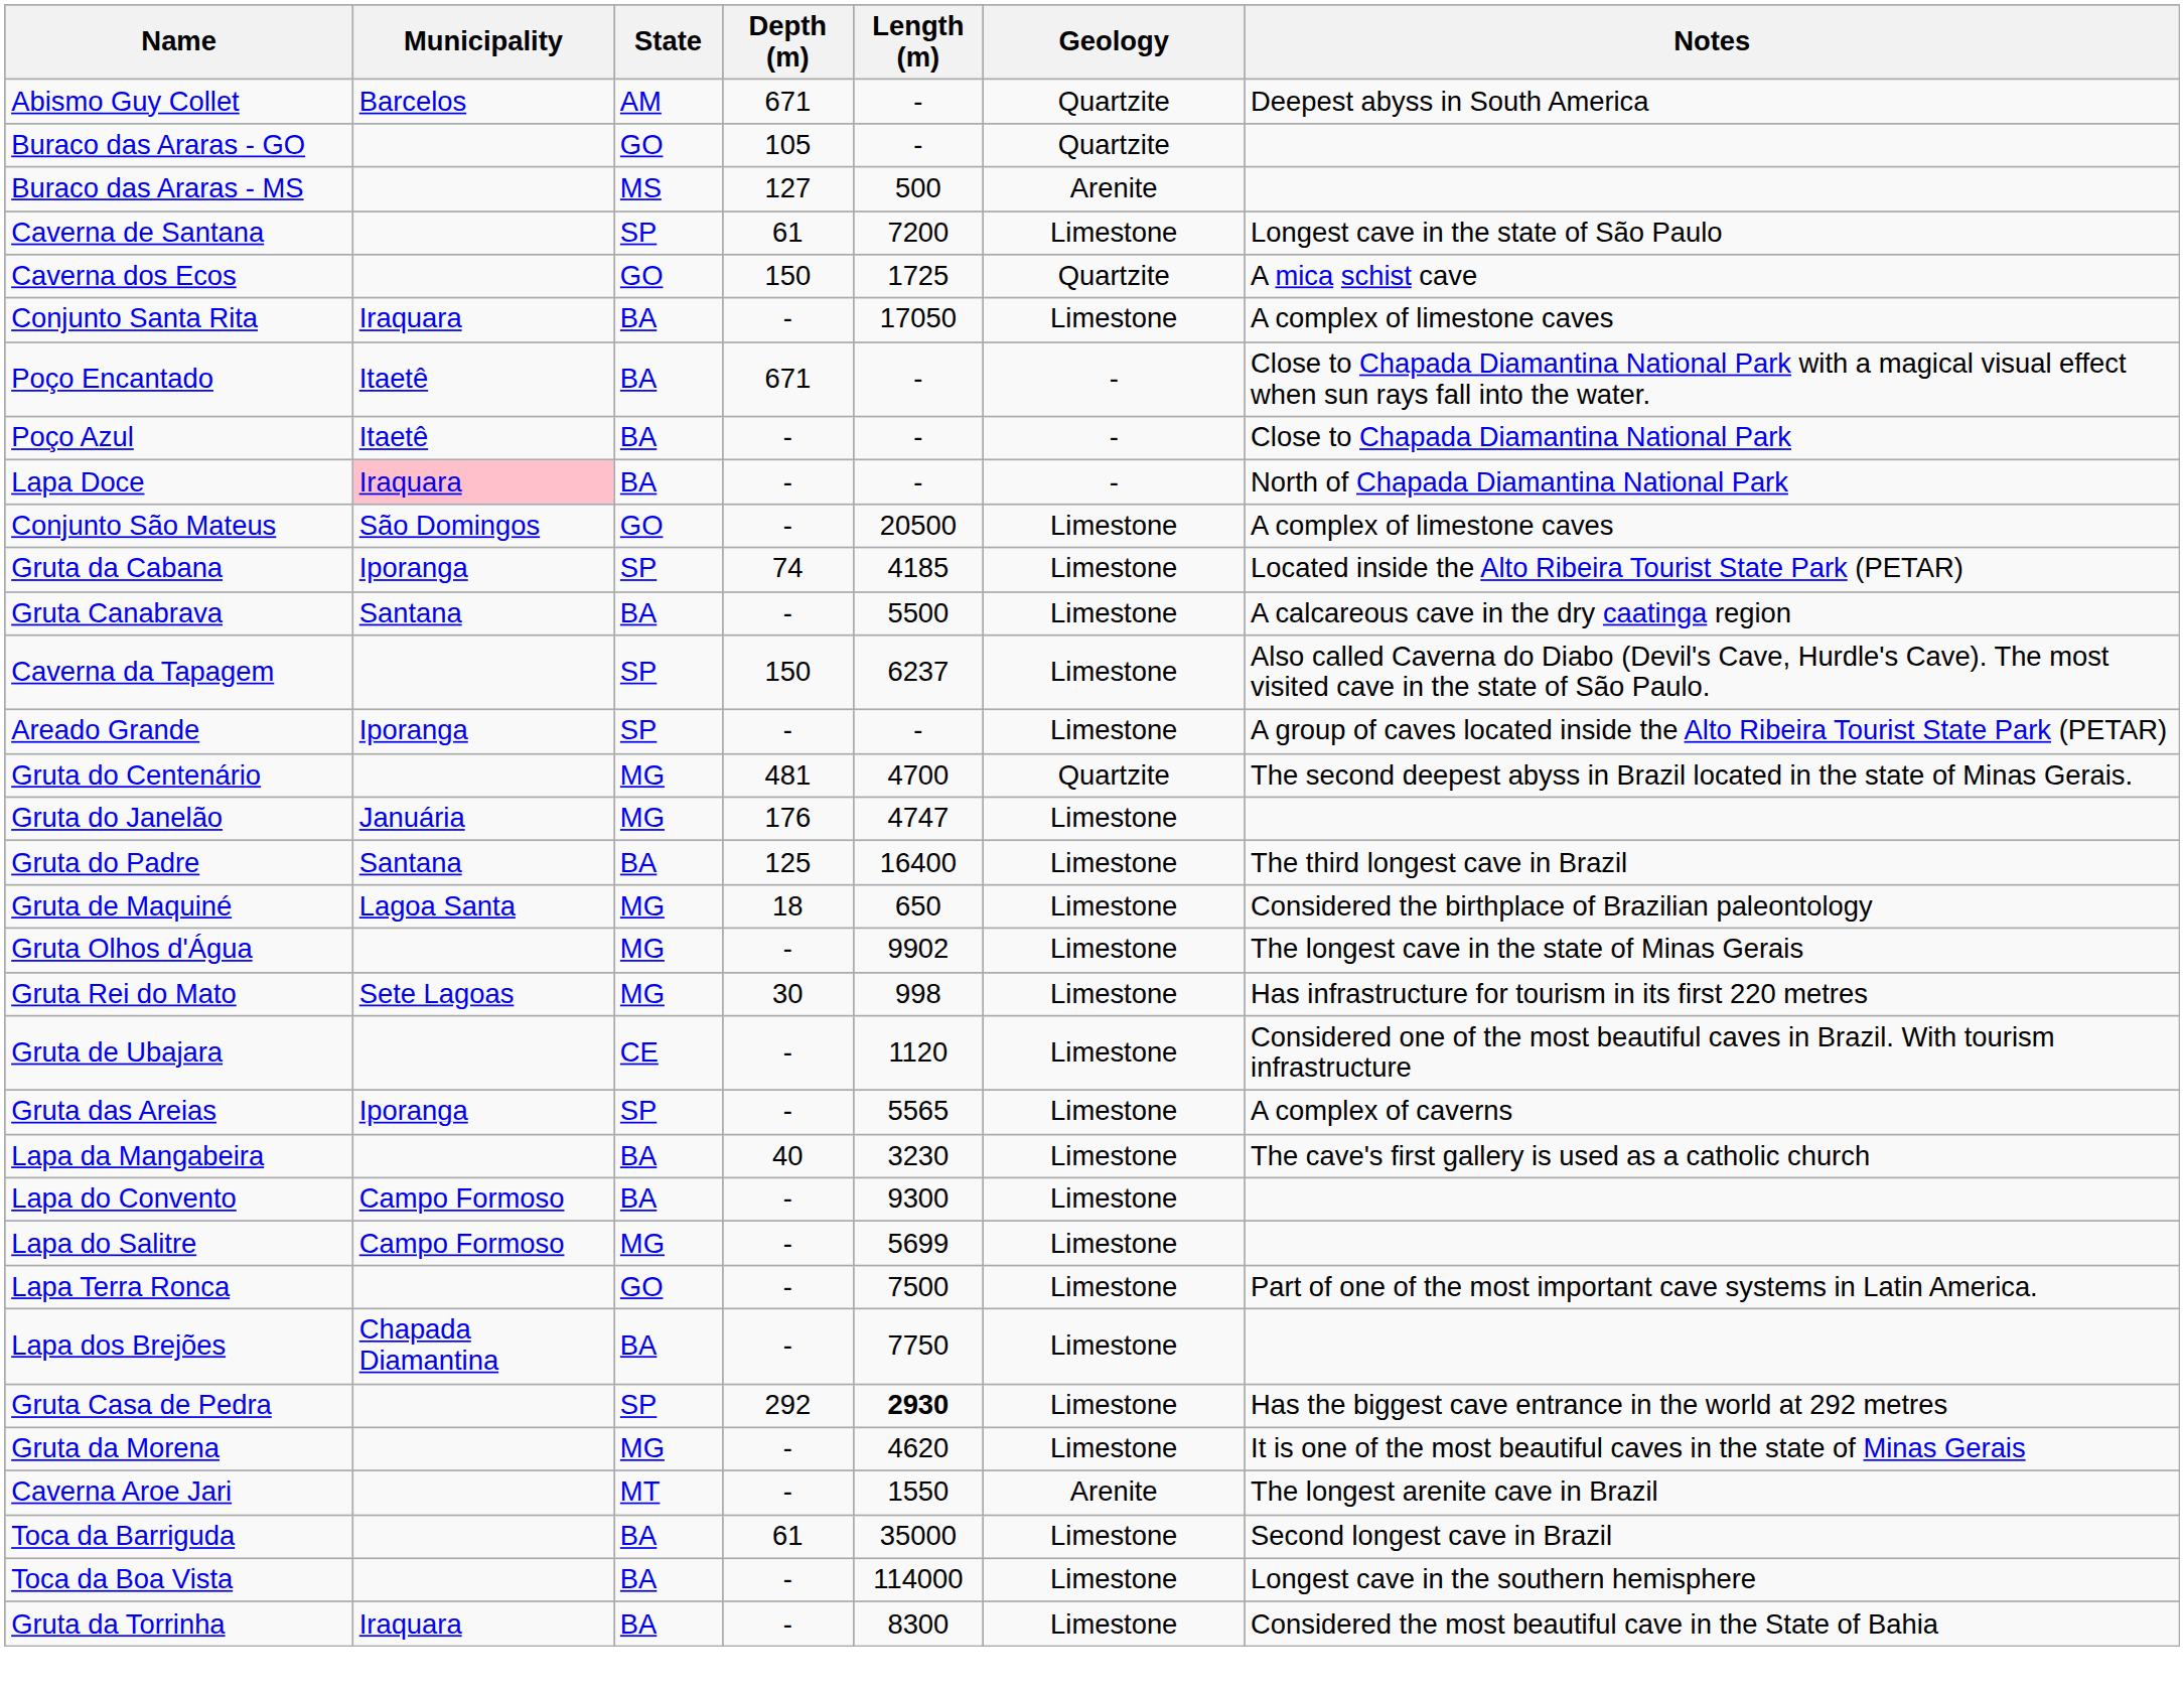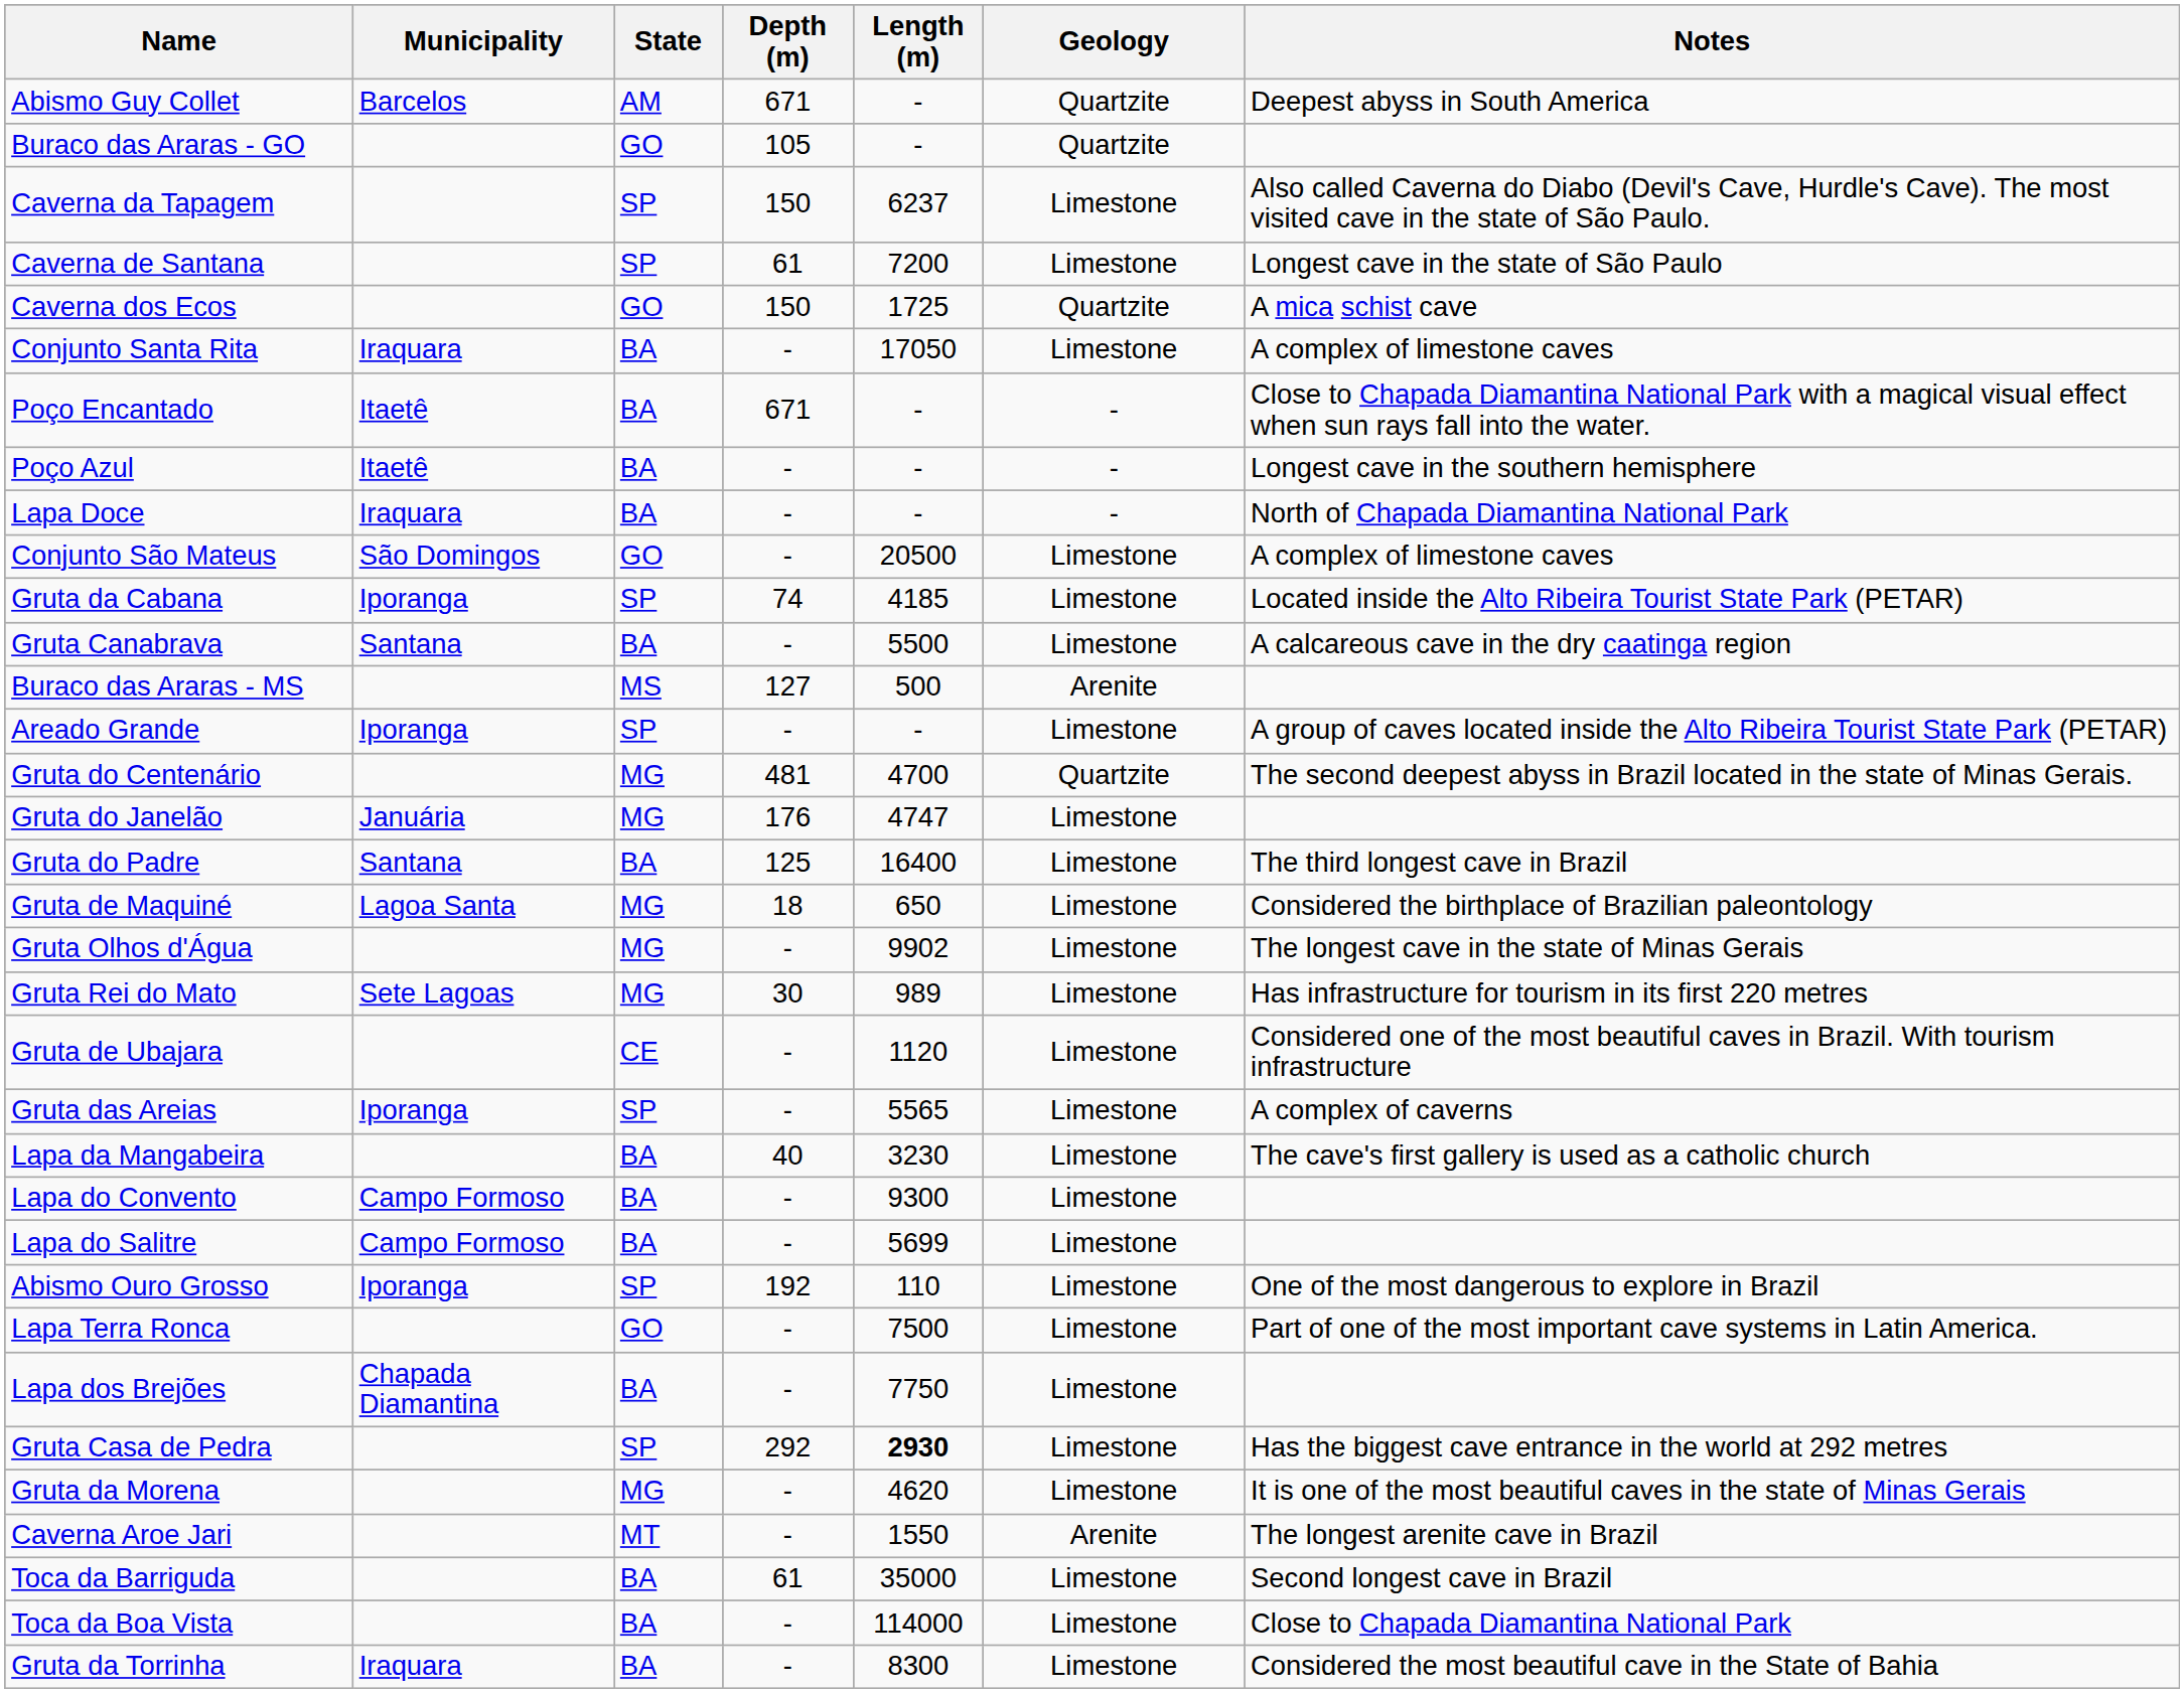rows swapped: Buraco das Araras - MS <-> Caverna da Tapagem
Poço Azul | Notes: Close to Chapada Diamantina National Park -> Longest cave in the southern hemisphere
Lapa Doce | Municipality: pink background -> no background
Gruta Rei do Mato | Length (m): 998 -> 989
Lapa do Salitre | State: MG -> BA
+ row: Abismo Ouro Grosso | Iporanga | SP | 192 | 110 | Limestone | One of the most dangerous to explore in Brazil
Toca da Boa Vista | Notes: Longest cave in the southern hemisphere -> Close to Chapada Diamantina National Park
